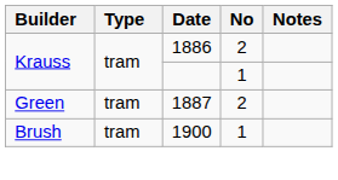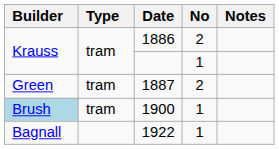1900 | Builder: no background -> lightblue background
+ row: Bagnall | 1922 | 1
